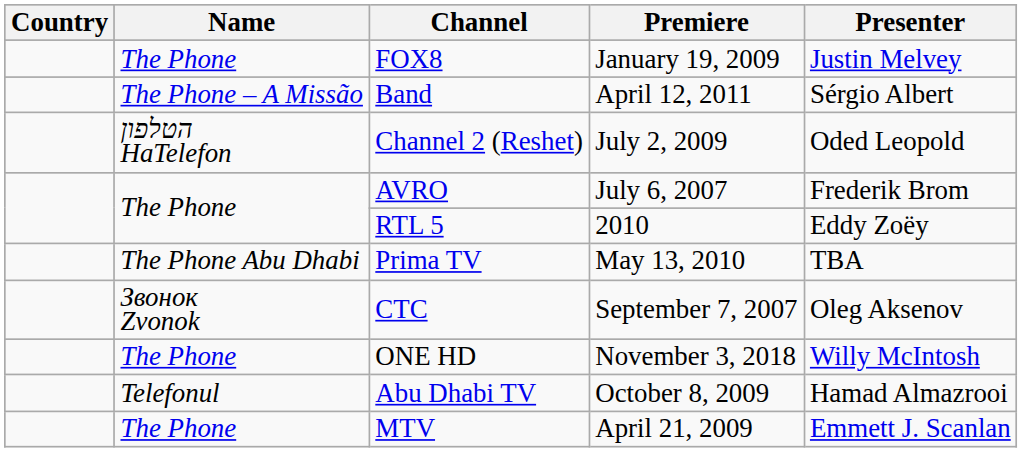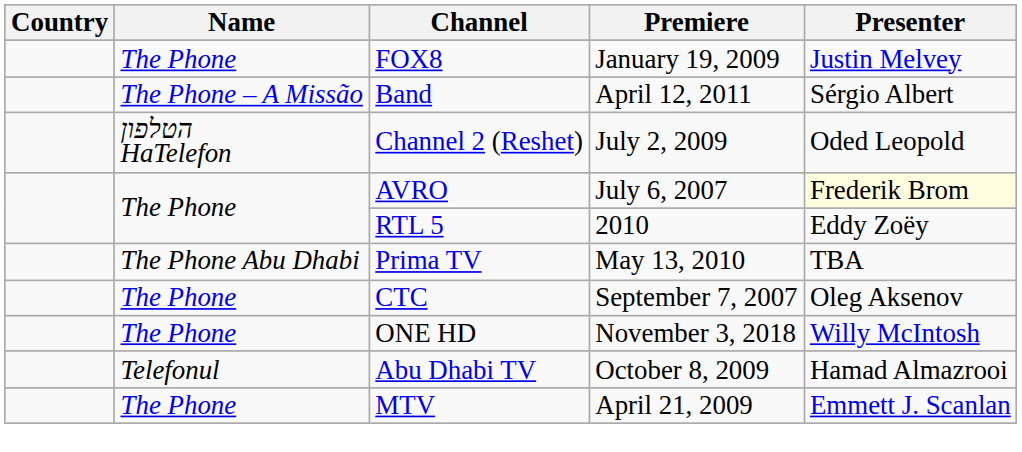AVRO | Presenter: no background -> lightyellow background
CTC | Name: Звонок Zvonok -> The Phone
